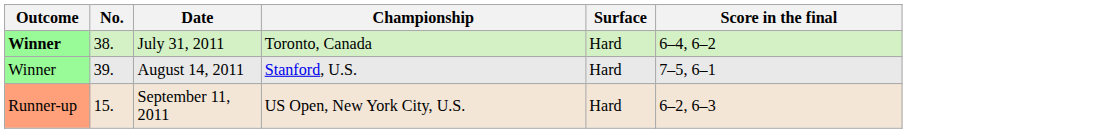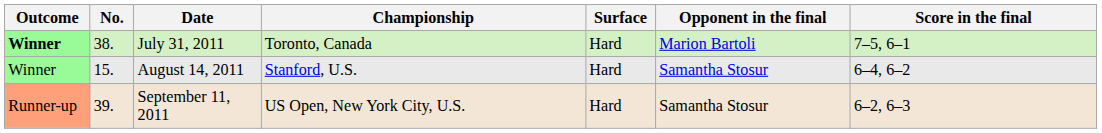+ column: Opponent in the final | Marion Bartoli | Samantha Stosur | Samantha Stosur
July 31, 2011 | Score in the final: 6–4, 6–2 -> 7–5, 6–1
August 14, 2011 | No.: 39. -> 15.
August 14, 2011 | Score in the final: 7–5, 6–1 -> 6–4, 6–2
September 11, 2011 | No.: 15. -> 39.
